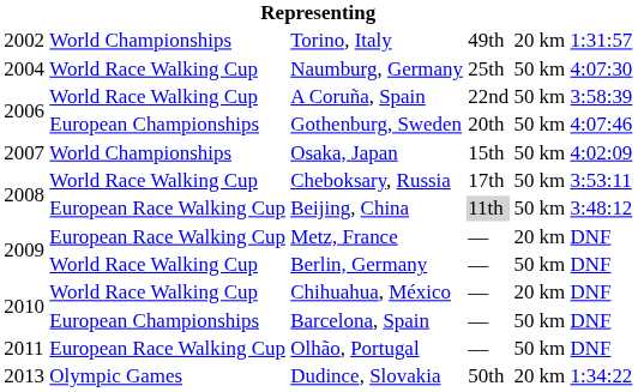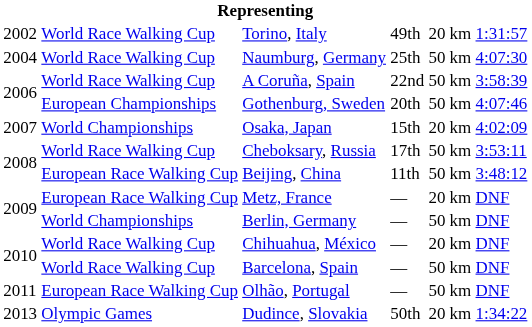Torino, Italy | column 2: World Championships -> World Race Walking Cup
Osaka, Japan | column 5: 50 km -> 20 km
Beijing, China | column 4: lightgrey background -> no background
Berlin, Germany | column 2: World Race Walking Cup -> World Championships
Barcelona, Spain | column 2: European Championships -> World Race Walking Cup
